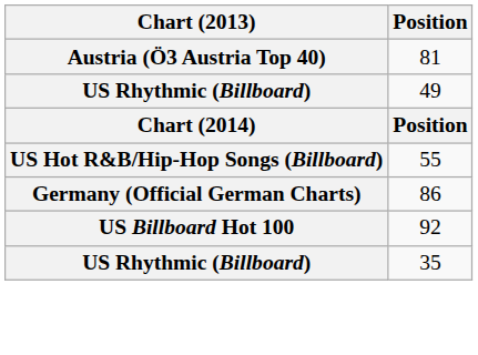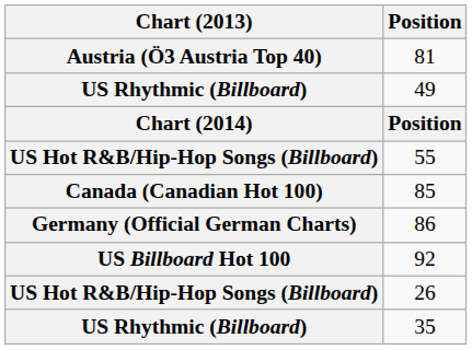+ row: Canada (Canadian Hot 100) | 85
+ row: US Hot R&B/Hip-Hop Songs (Billboard) | 26
